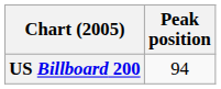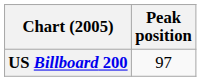US Billboard 200 | Peak position: 94 -> 97
